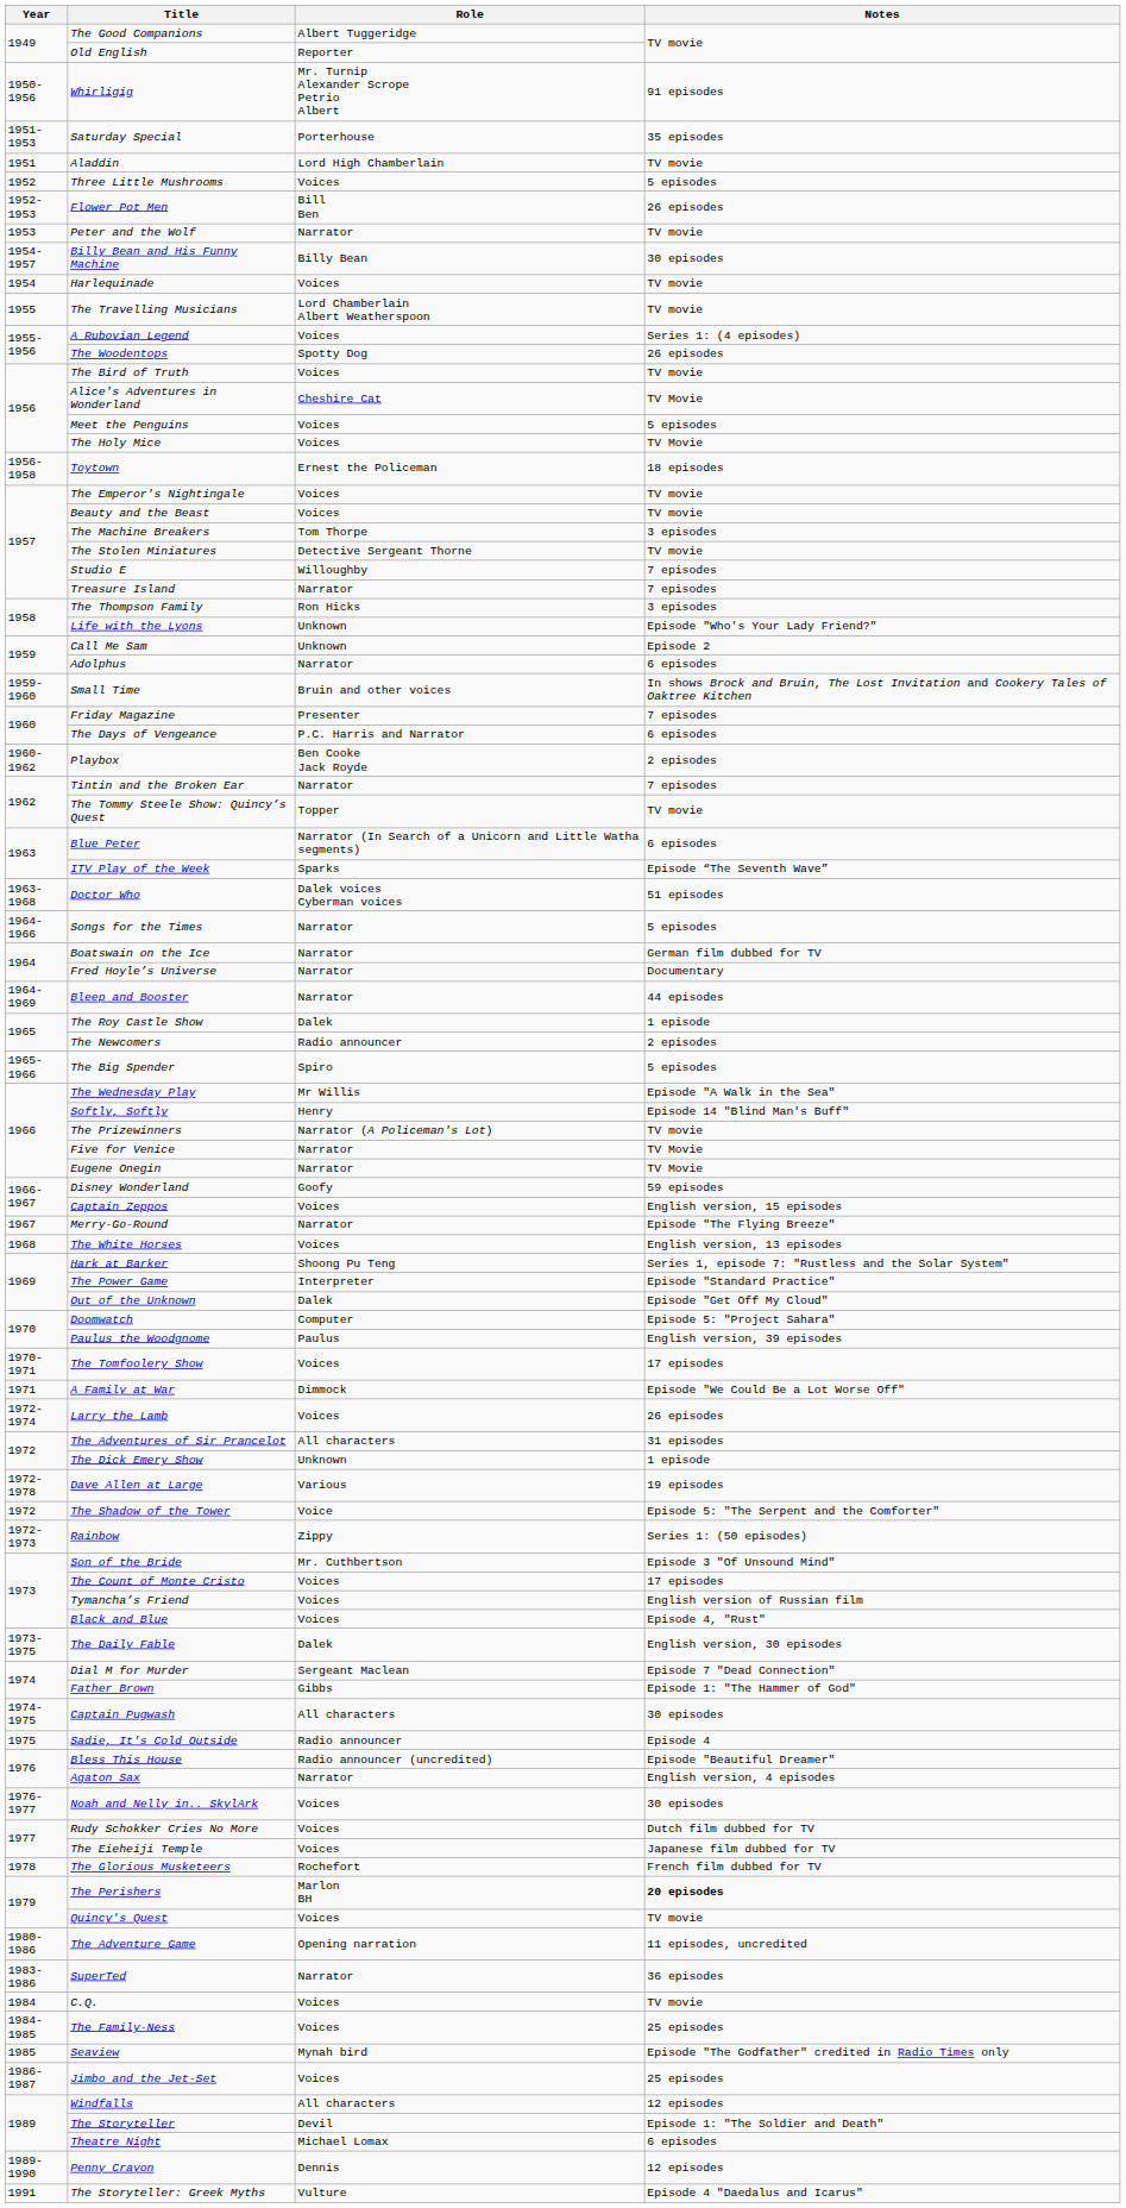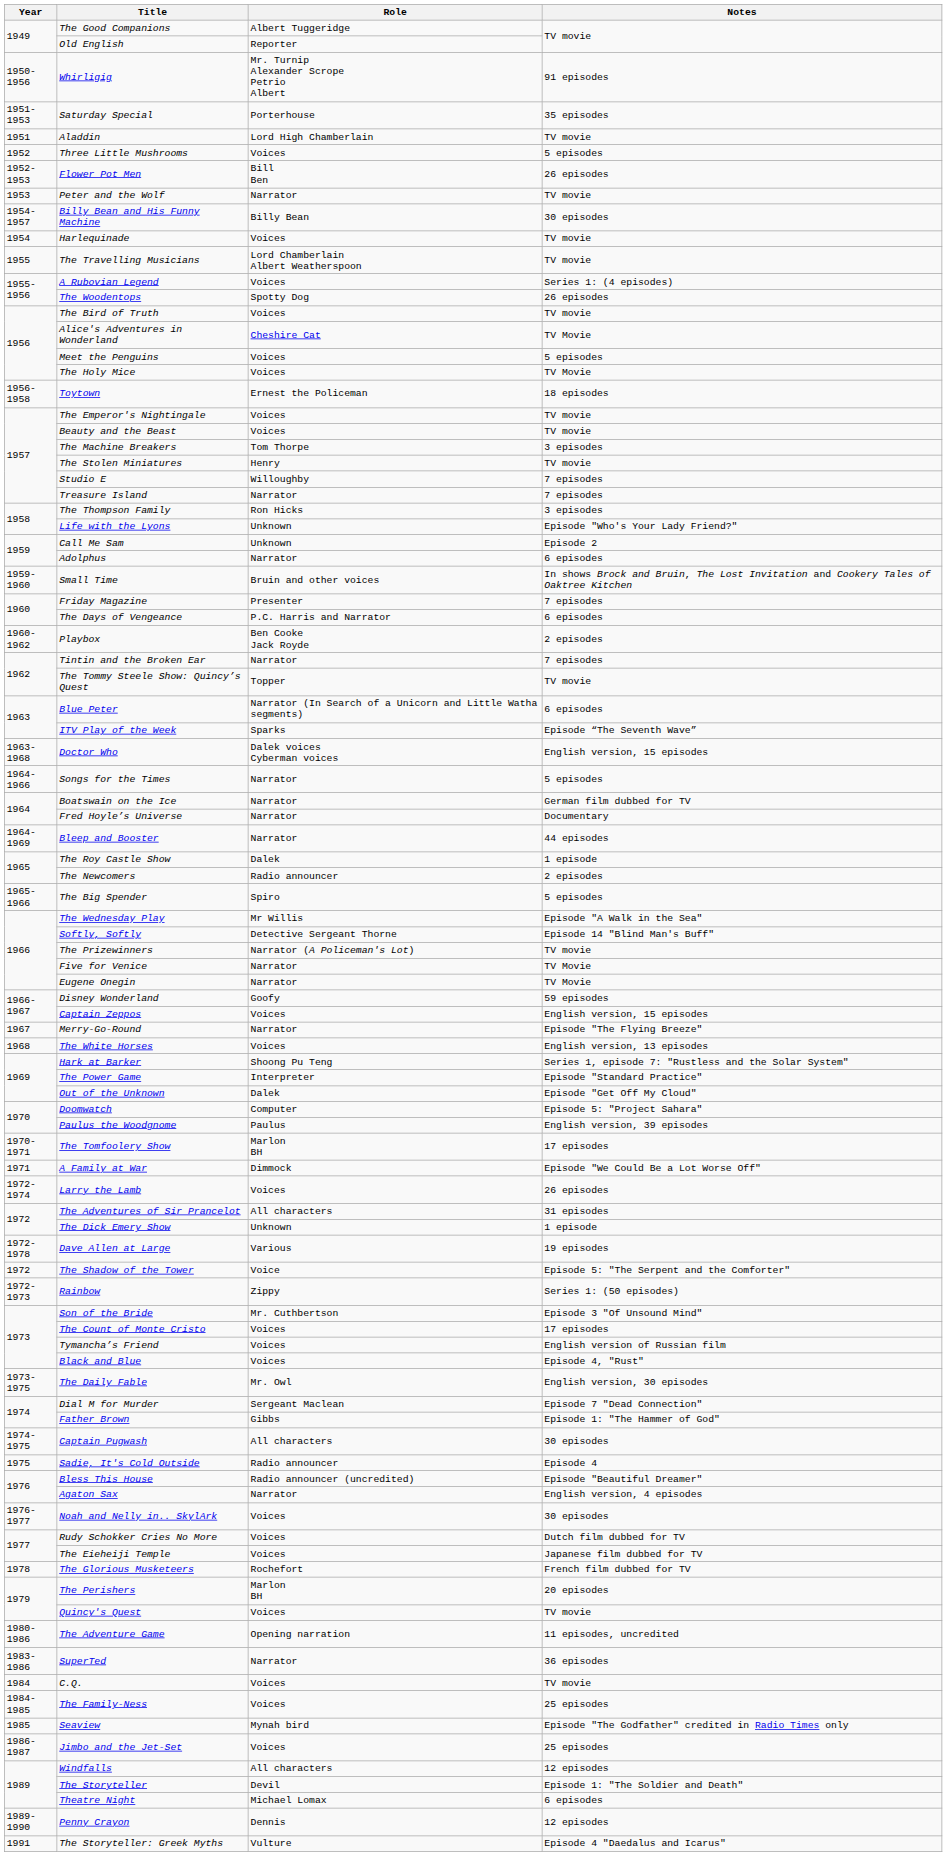The Stolen Miniatures | Role: Detective Sergeant Thorne -> Henry
Doctor Who | Notes: 51 episodes -> English version, 15 episodes
Softly, Softly | Role: Henry -> Detective Sergeant Thorne
The Tomfoolery Show | Role: Voices -> Marlon BH
The Daily Fable | Role: Dalek -> Mr. Owl
The Perishers | Notes: bold -> normal
